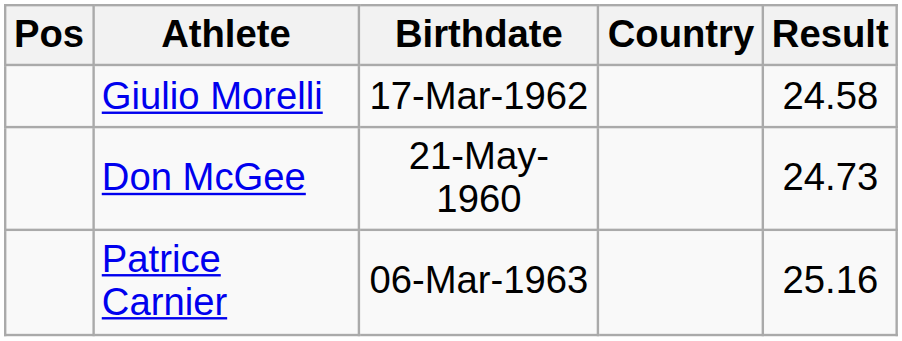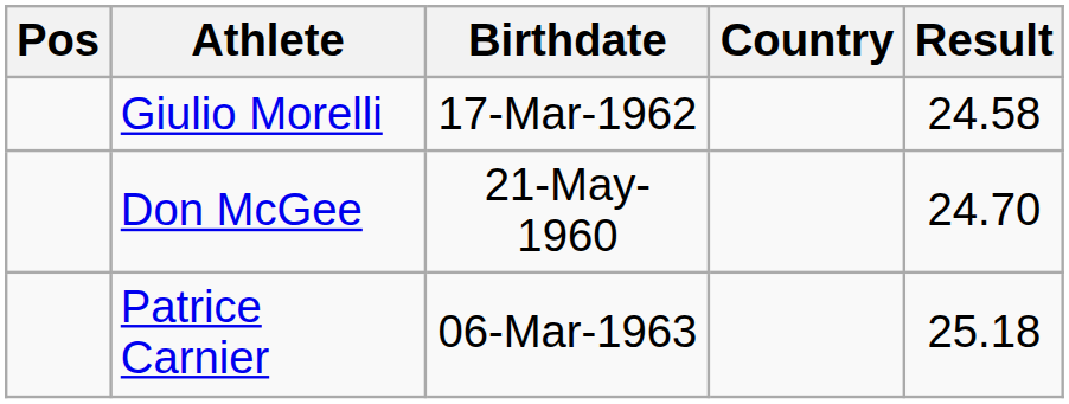Don McGee | Result: 24.73 -> 24.70
Patrice Carnier | Result: 25.16 -> 25.18
